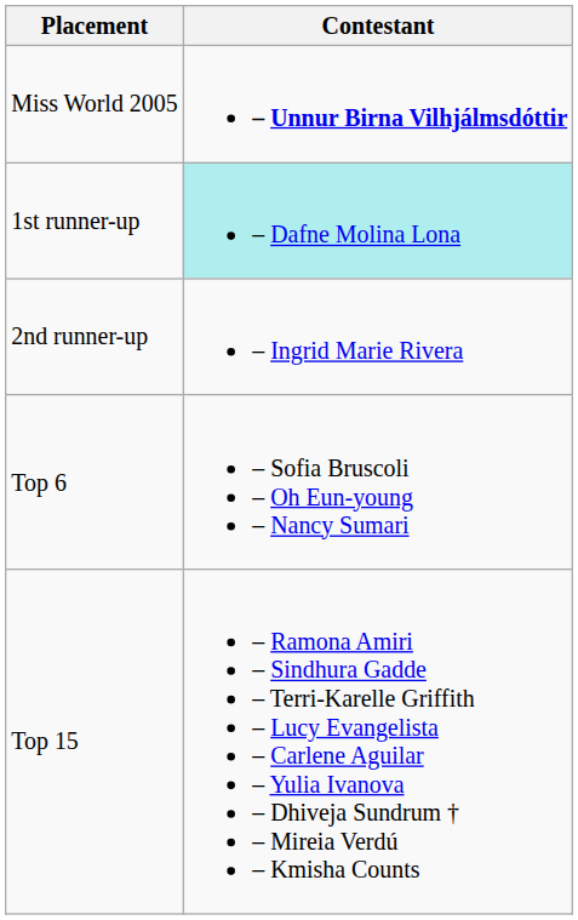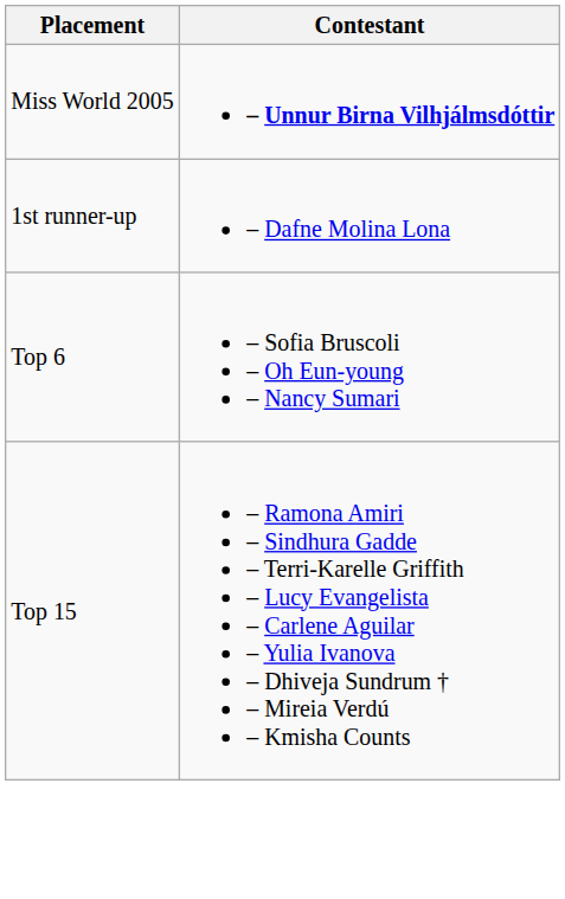1st runner-up | Contestant: paleturquoise background -> no background
- row: 2nd runner-up | – Ingrid Marie Rivera
